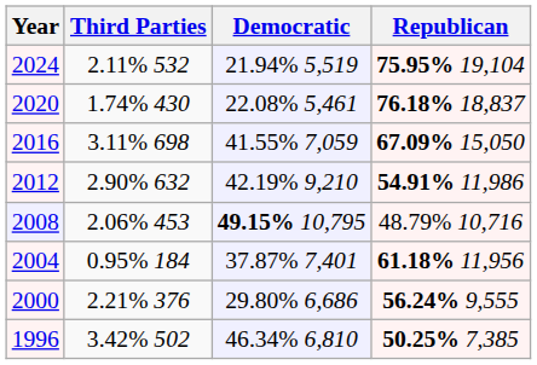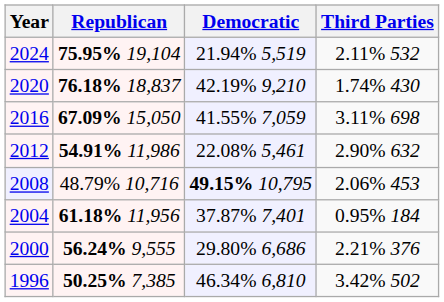columns swapped: Republican <-> Third Parties
2020 | Democratic: 22.08% 5,461 -> 42.19% 9,210
2012 | Democratic: 42.19% 9,210 -> 22.08% 5,461
